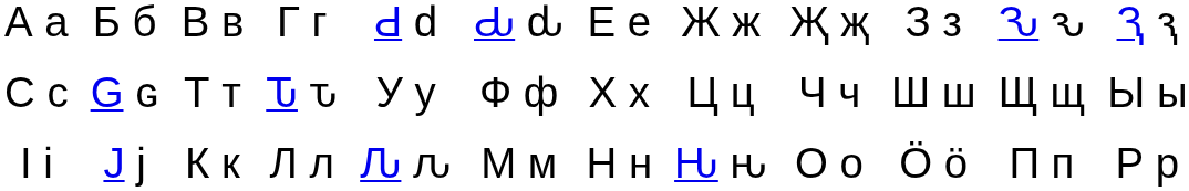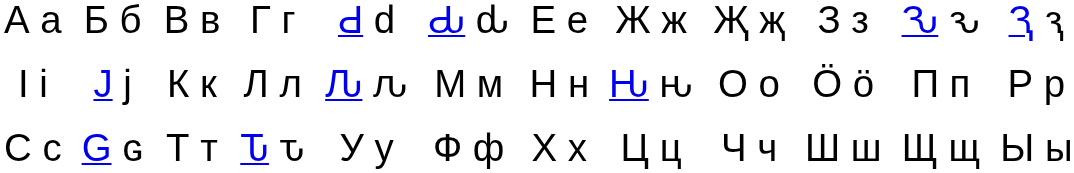rows swapped: І і <-> С с
